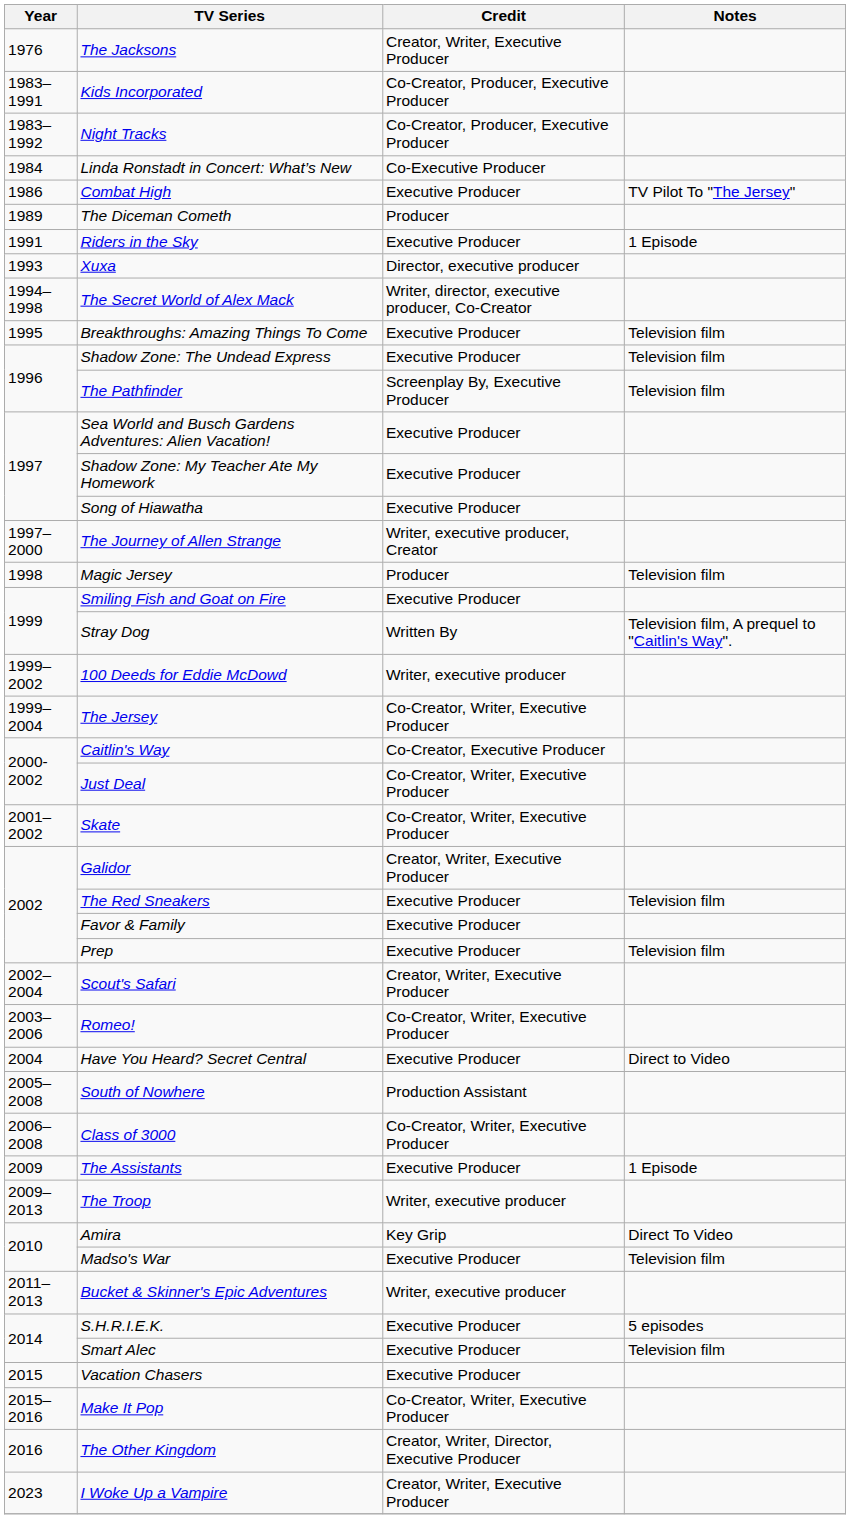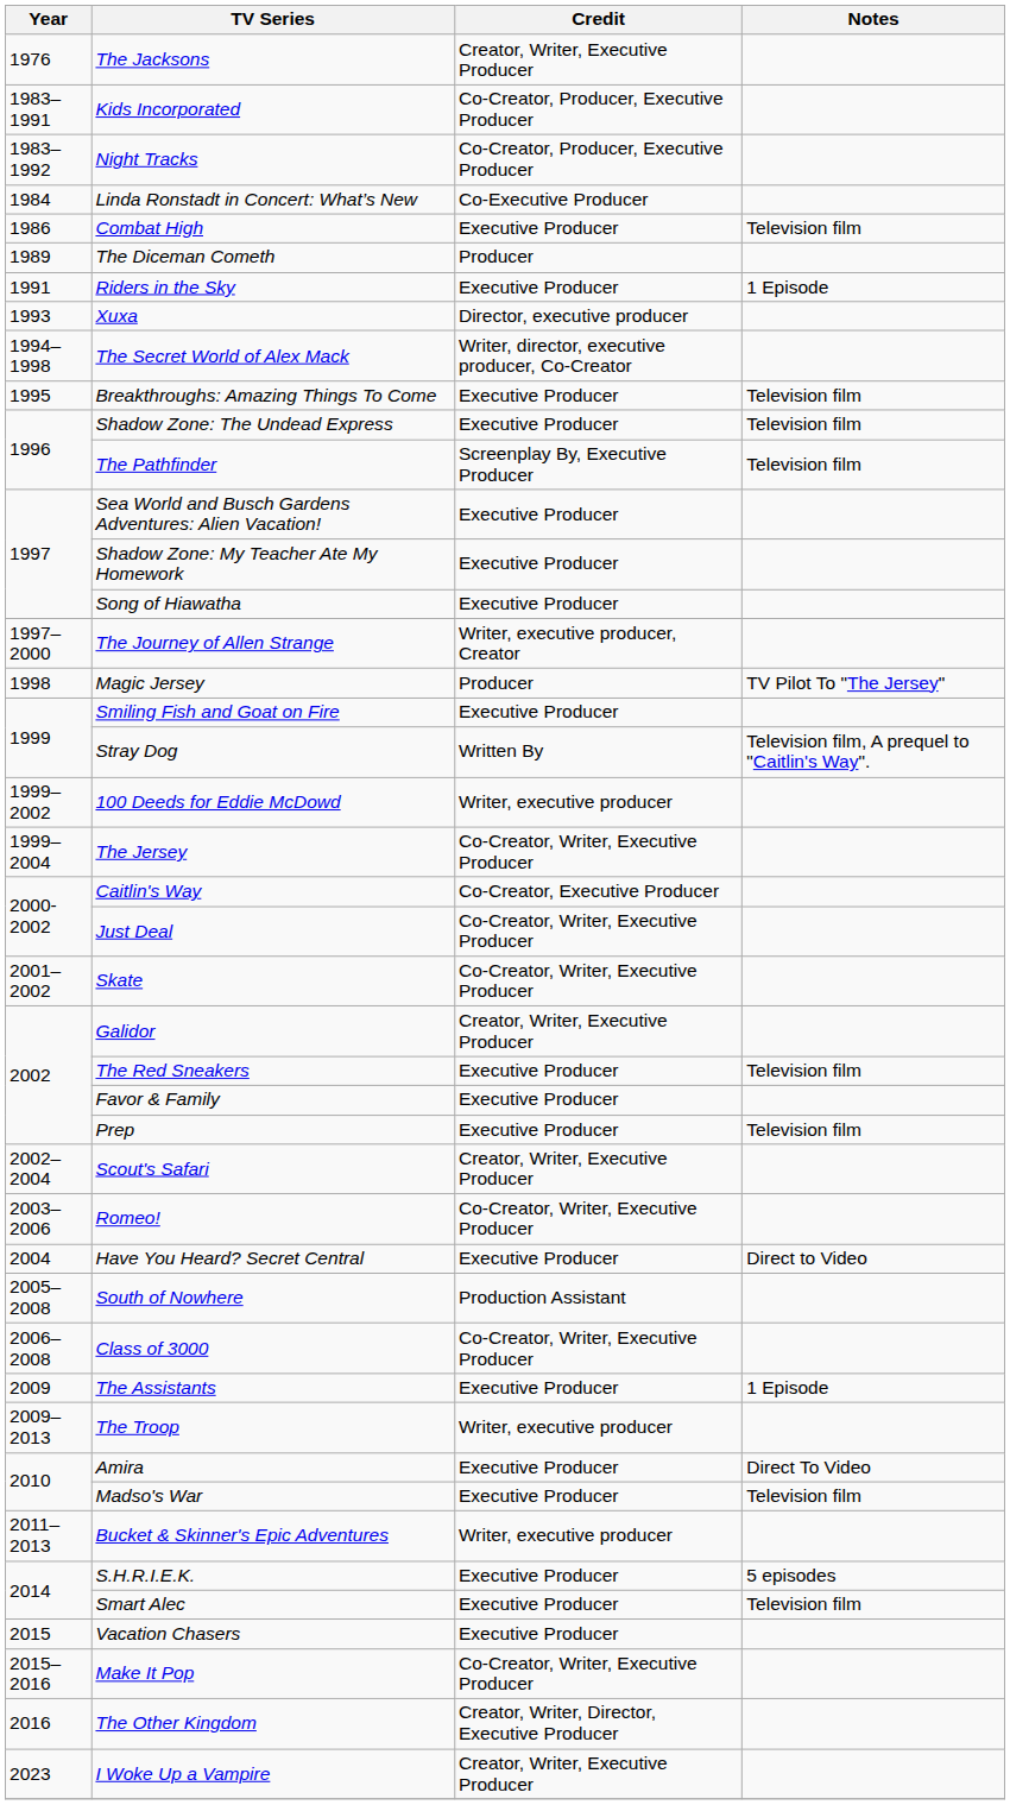Combat High | Notes: TV Pilot To "The Jersey" -> Television film
Magic Jersey | Notes: Television film -> TV Pilot To "The Jersey"
Amira | Credit: Key Grip -> Executive Producer
